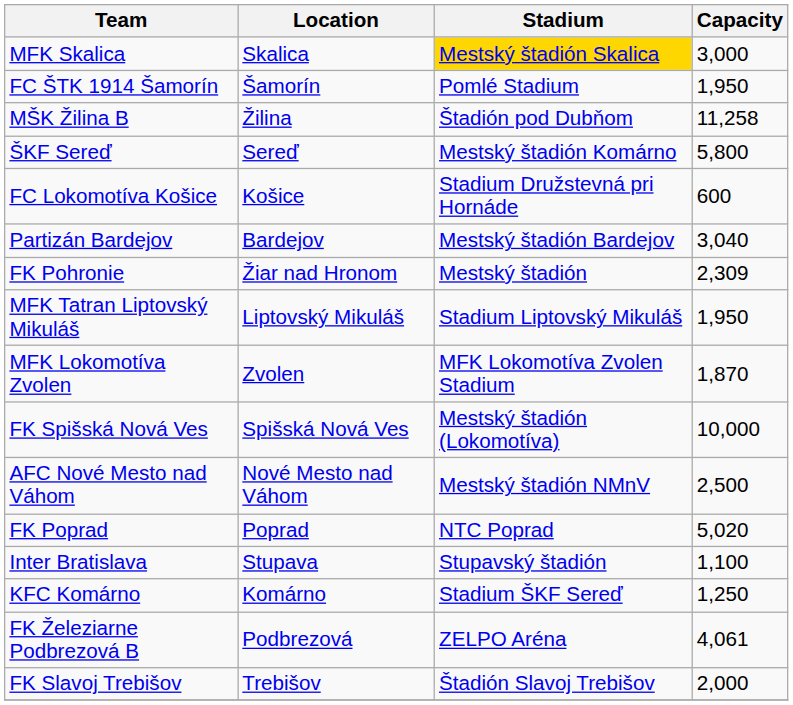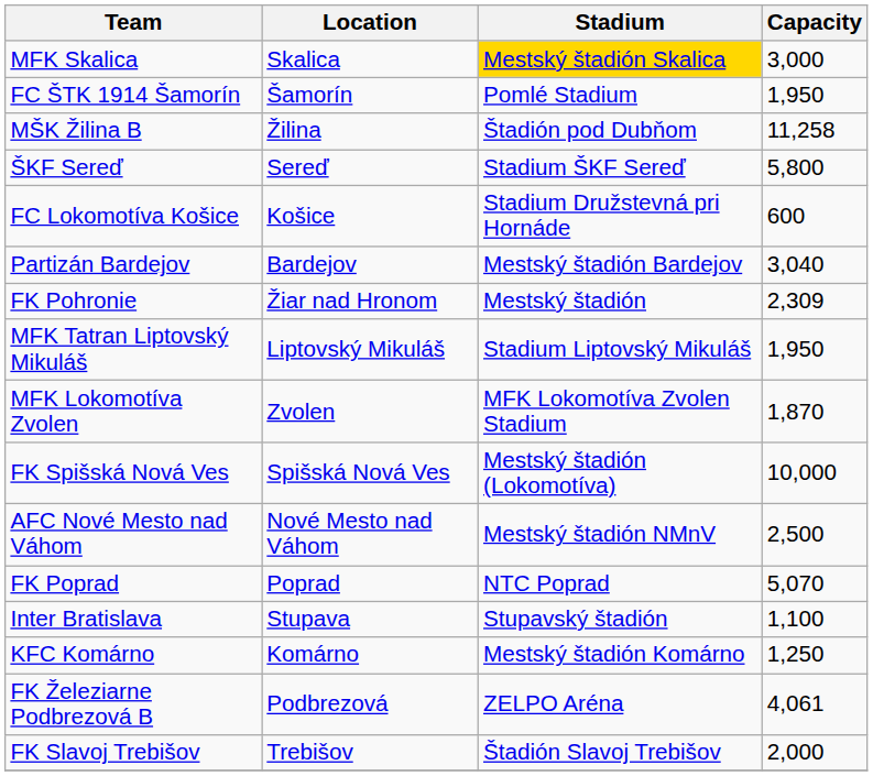ŠKF Sereď | Stadium: Mestský štadión Komárno -> Stadium ŠKF Sereď
FK Poprad | Capacity: 5,020 -> 5,070
KFC Komárno | Stadium: Stadium ŠKF Sereď -> Mestský štadión Komárno
